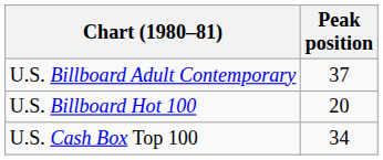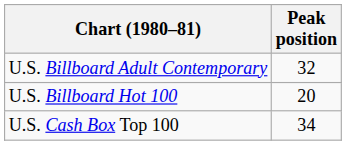U.S. Billboard Adult Contemporary | Peak position: 37 -> 32
